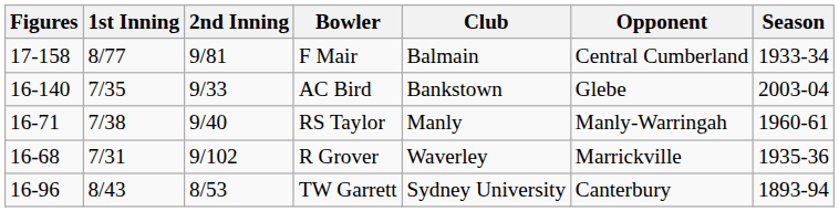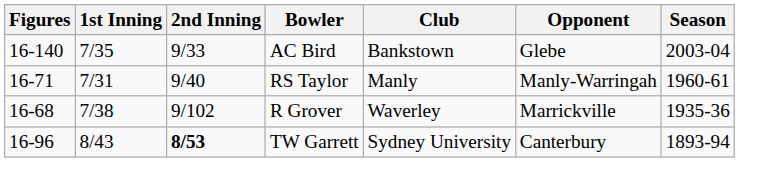- row: 17-158 | 8/77 | 9/81 | F Mair | Balmain | Central Cumberland | 1933-34
RS Taylor | 1st Inning: 7/38 -> 7/31
R Grover | 1st Inning: 7/31 -> 7/38
TW Garrett | 2nd Inning: normal -> bold
